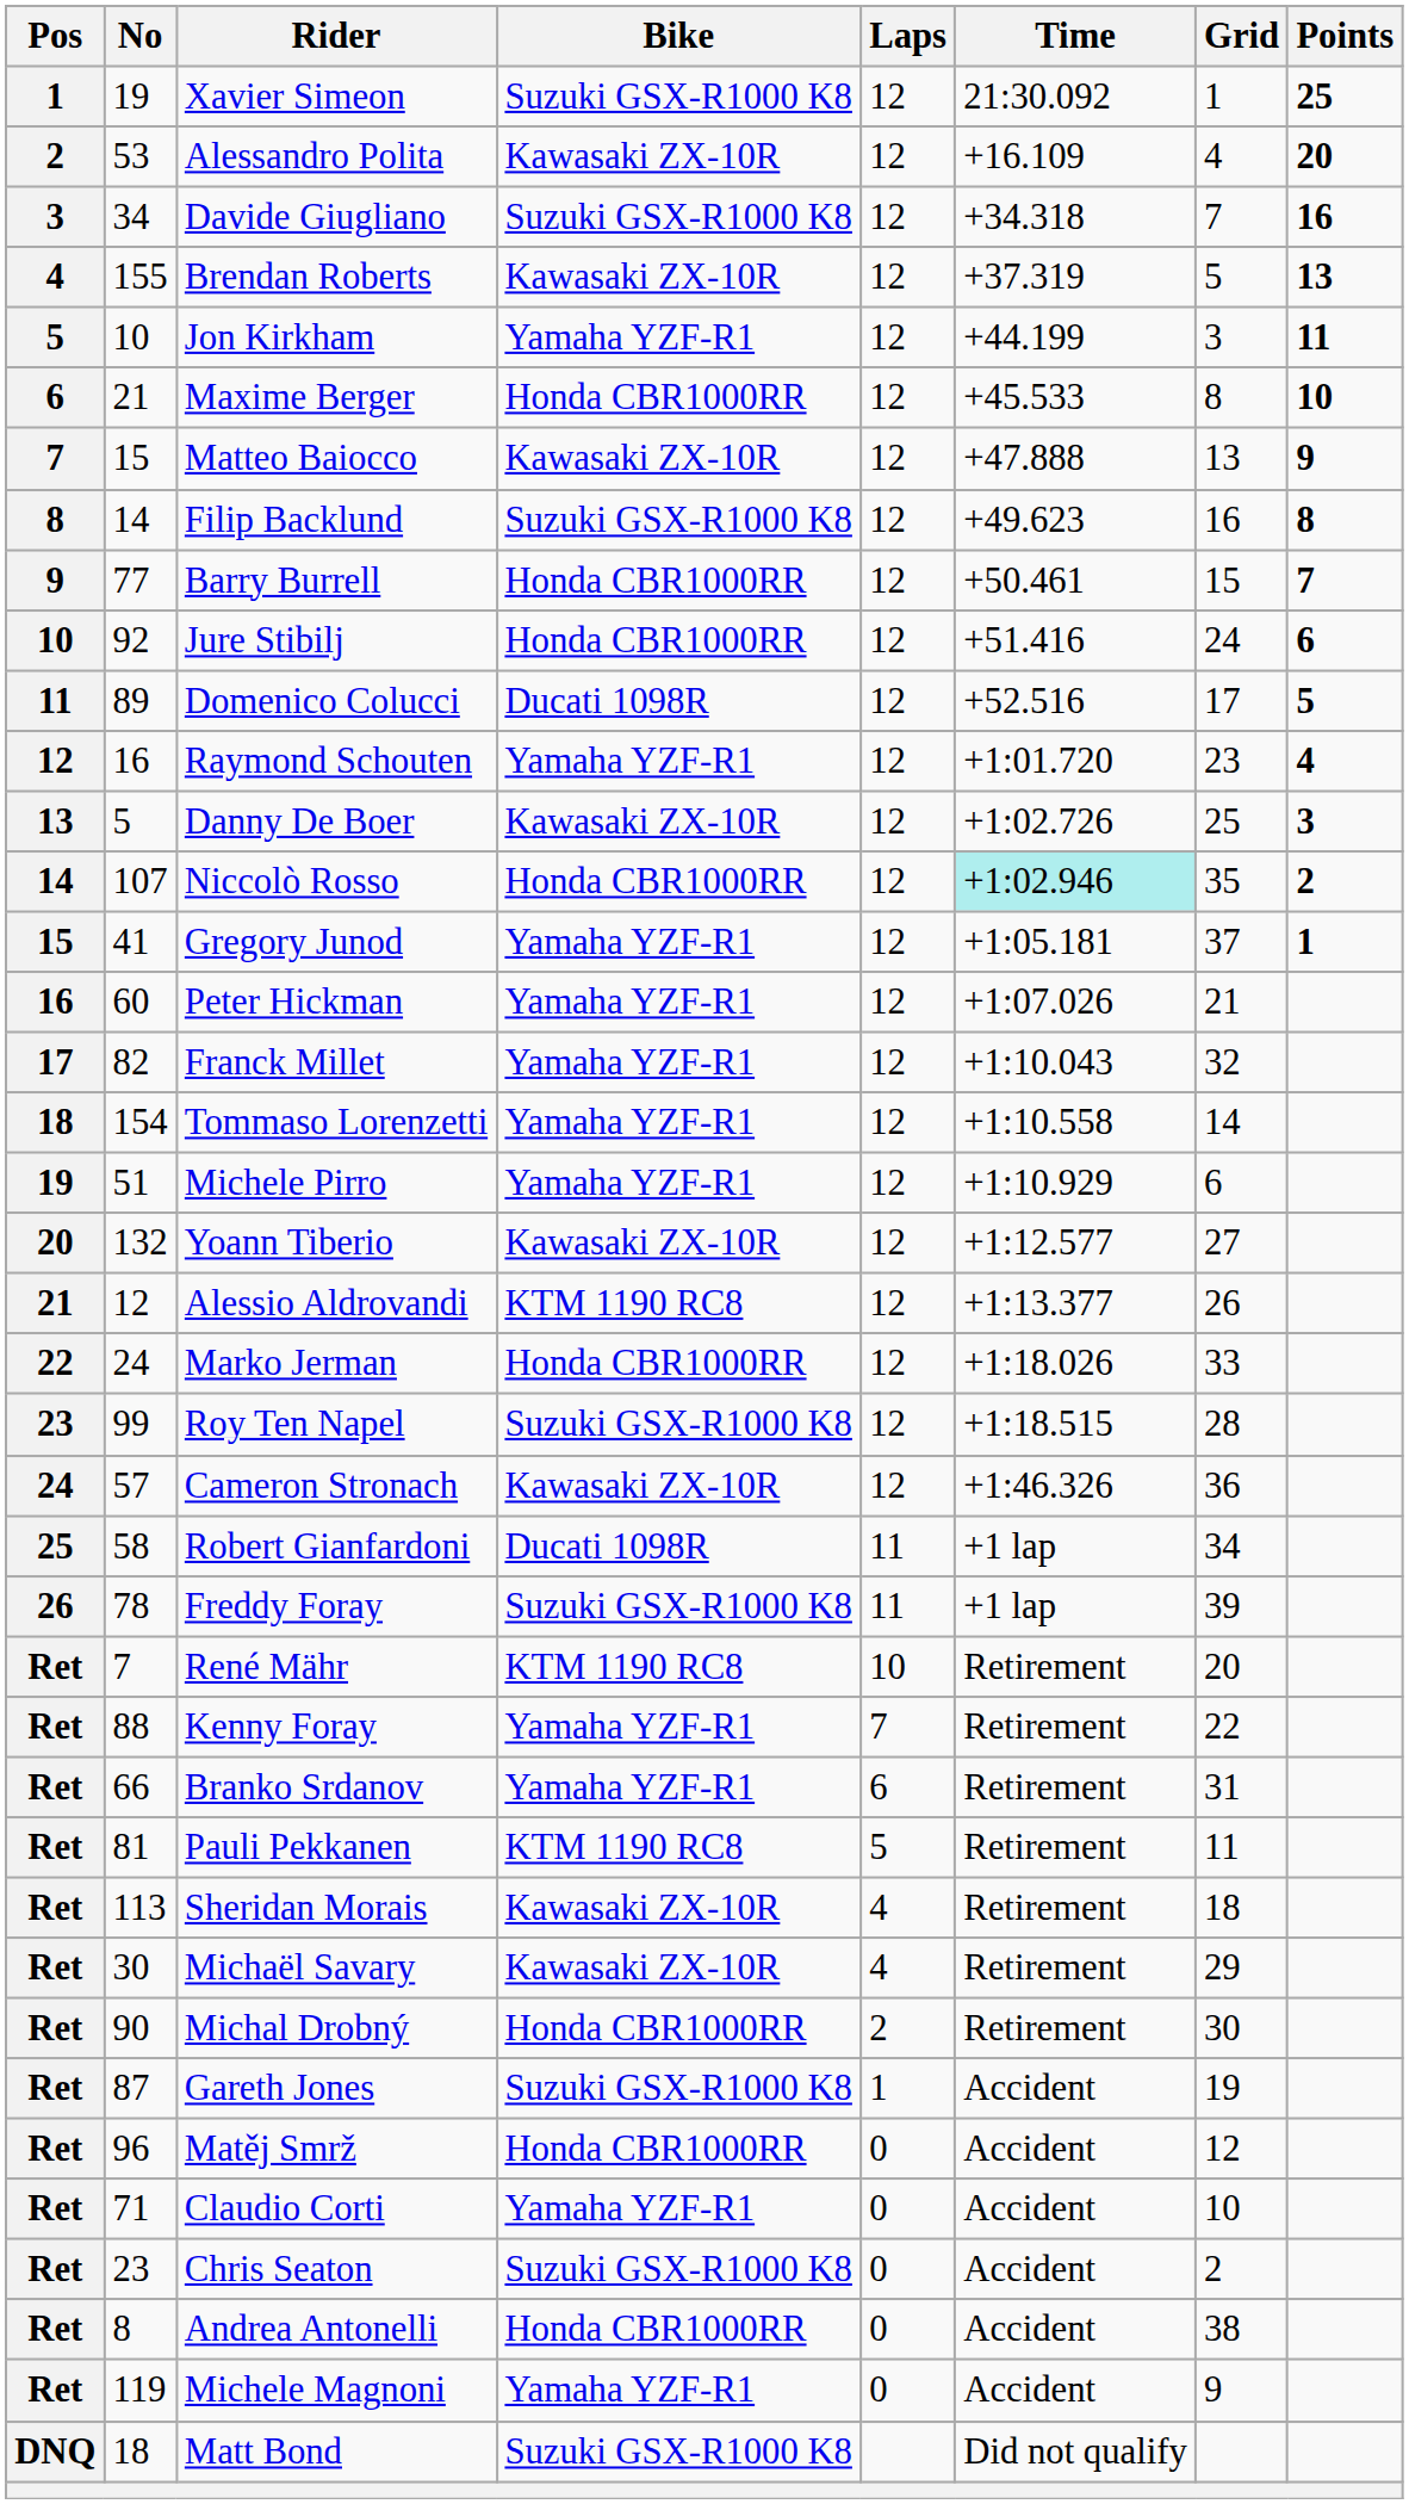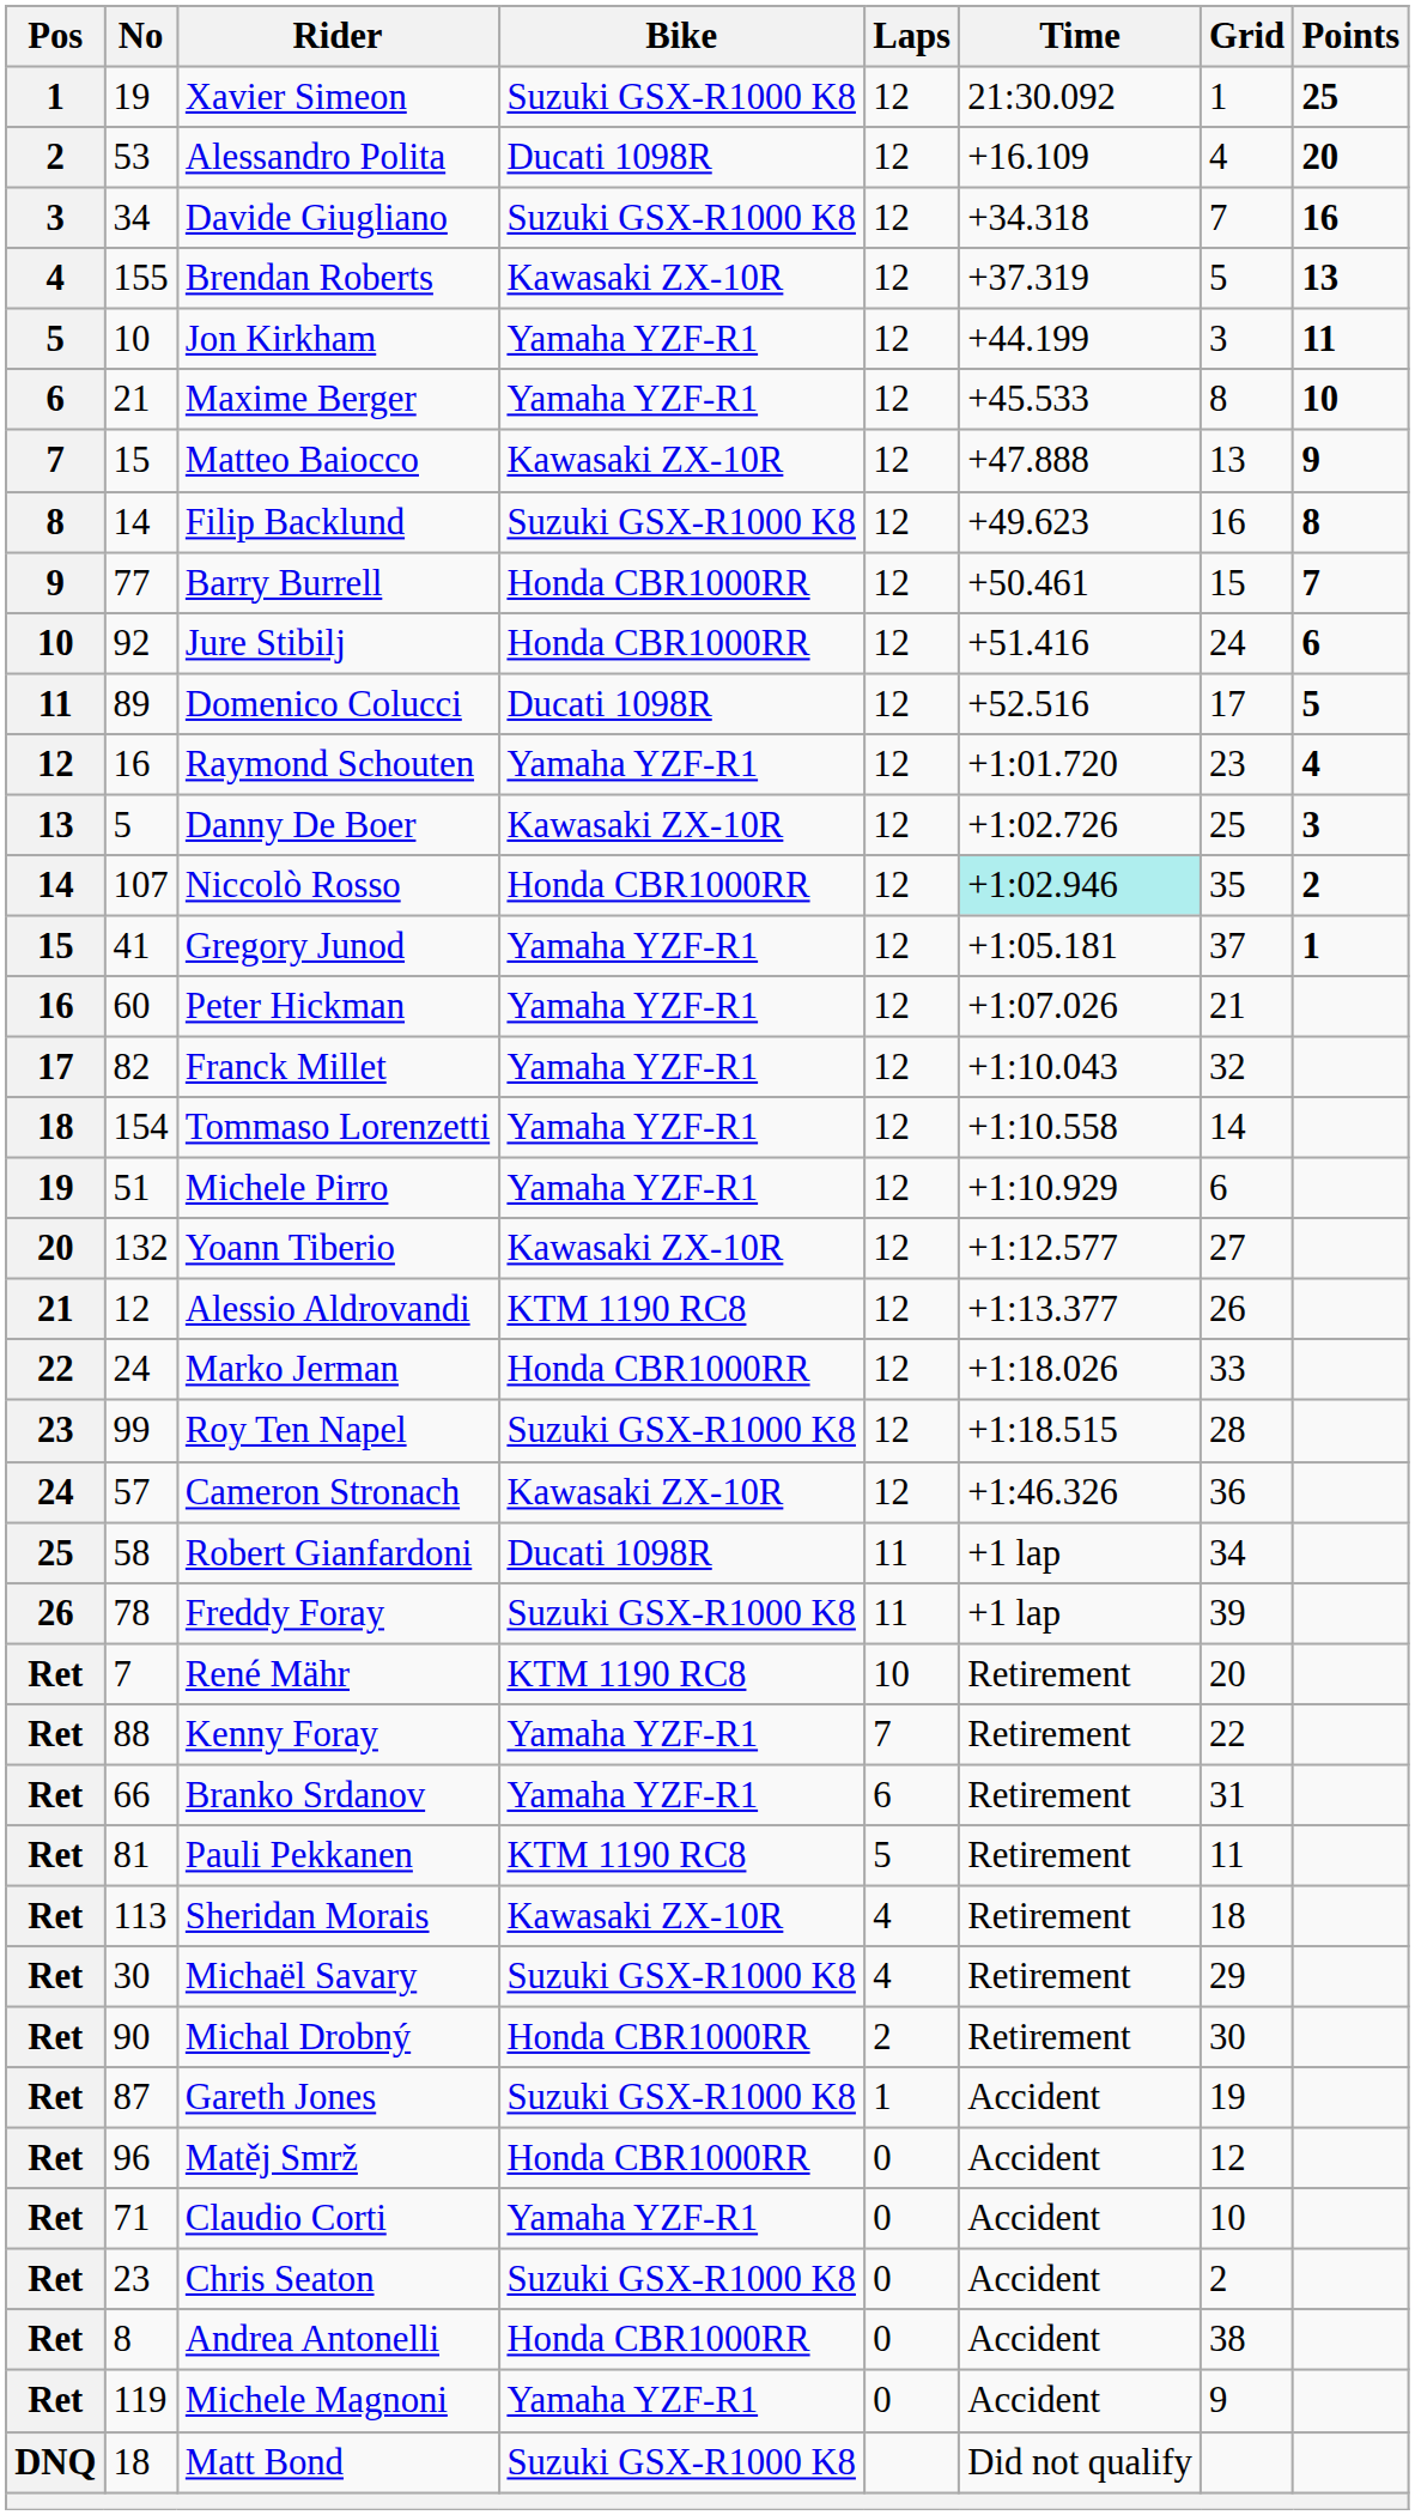Alessandro Polita | Bike: Kawasaki ZX-10R -> Ducati 1098R
Maxime Berger | Bike: Honda CBR1000RR -> Yamaha YZF-R1
Michaël Savary | Bike: Kawasaki ZX-10R -> Suzuki GSX-R1000 K8
